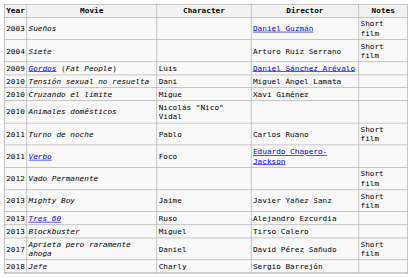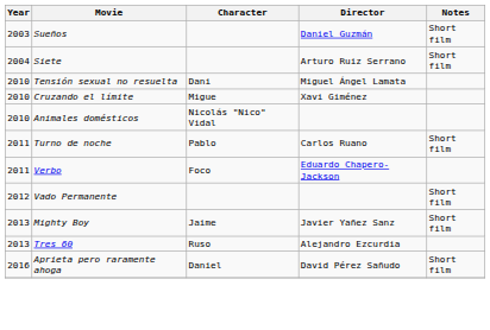- row: 2009 | Gordos (Fat People) | Luis | Daniel Sánchez Arévalo
- row: 2013 | Blockbuster | Miguel | Tirso Calero
Aprieta pero raramente ahoga | Year: 2017 -> 2016
- row: 2018 | Jefe | Charly | Sergio Barrejón
